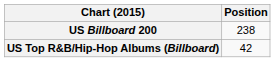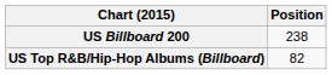US Top R&B/Hip-Hop Albums (Billboard) | Position: 42 -> 82
